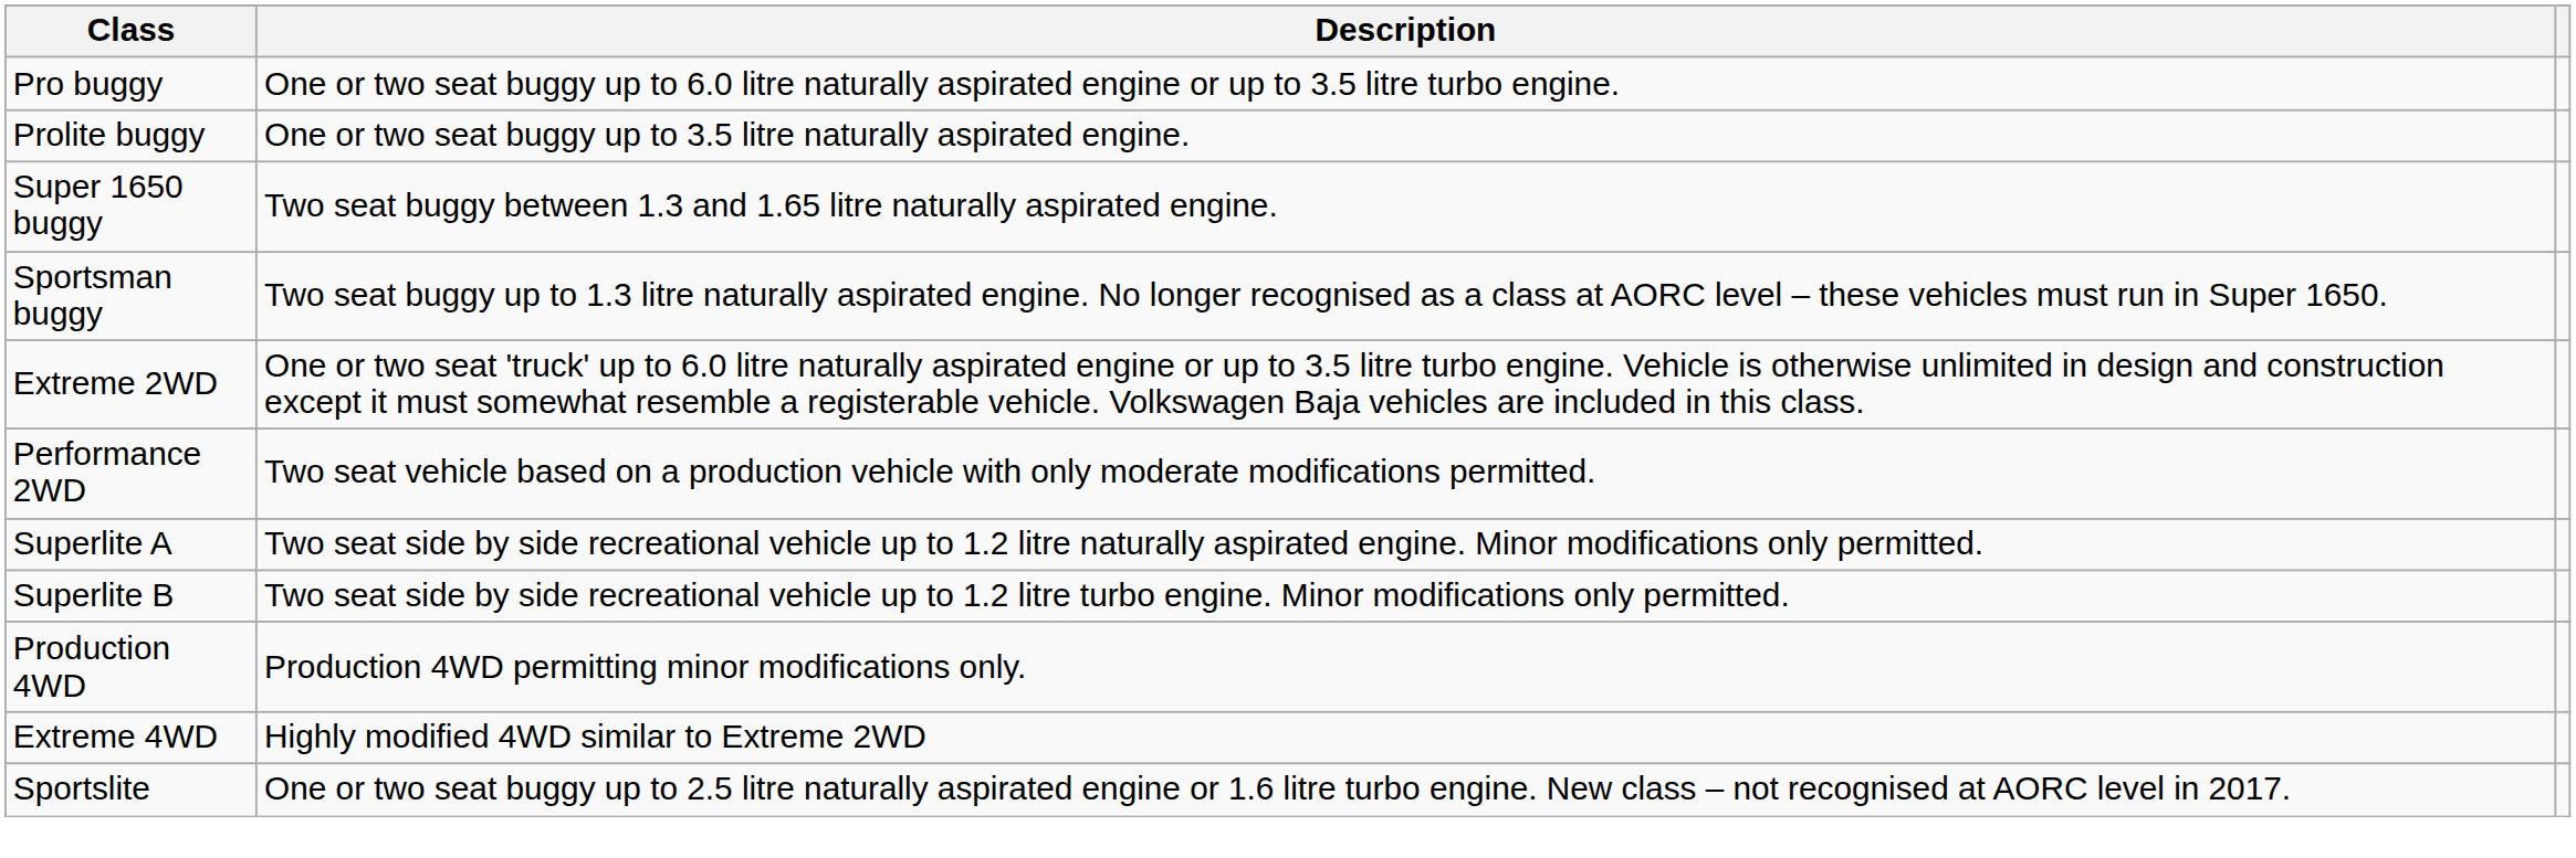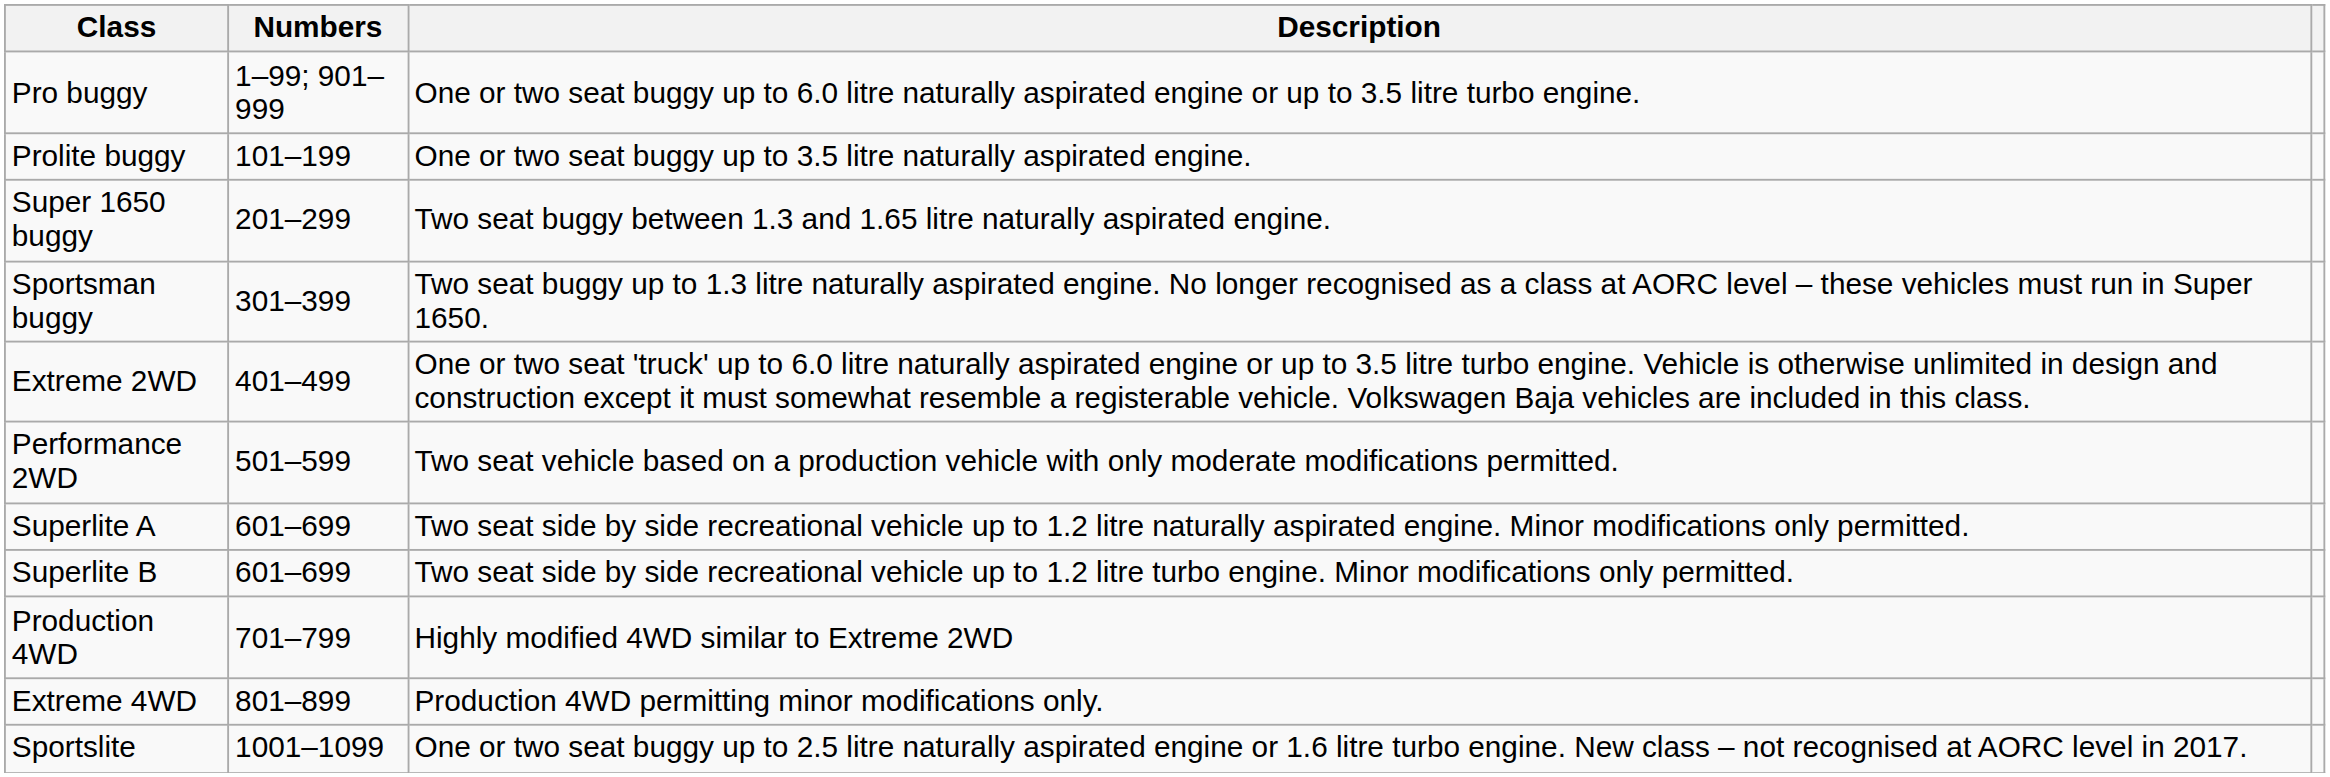+ column: Numbers | 1–99; 901–999 | 101–199 | 201–299 | 301–399 | 401–499 | 501–599 | 601–699 | 601–699 | 701–799 | 801–899 | 1001–1099
Production 4WD | Description: Production 4WD permitting minor modifications only. -> Highly modified 4WD similar to Extreme 2WD
Extreme 4WD | Description: Highly modified 4WD similar to Extreme 2WD -> Production 4WD permitting minor modifications only.
